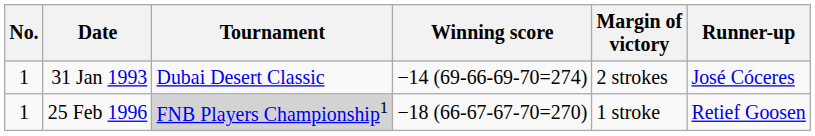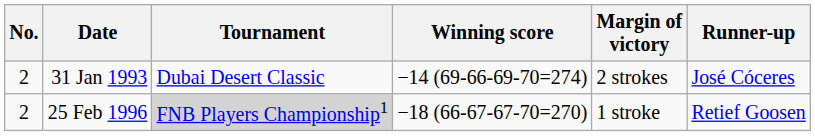31 Jan 1993 | No.: 1 -> 2
25 Feb 1996 | No.: 1 -> 2
